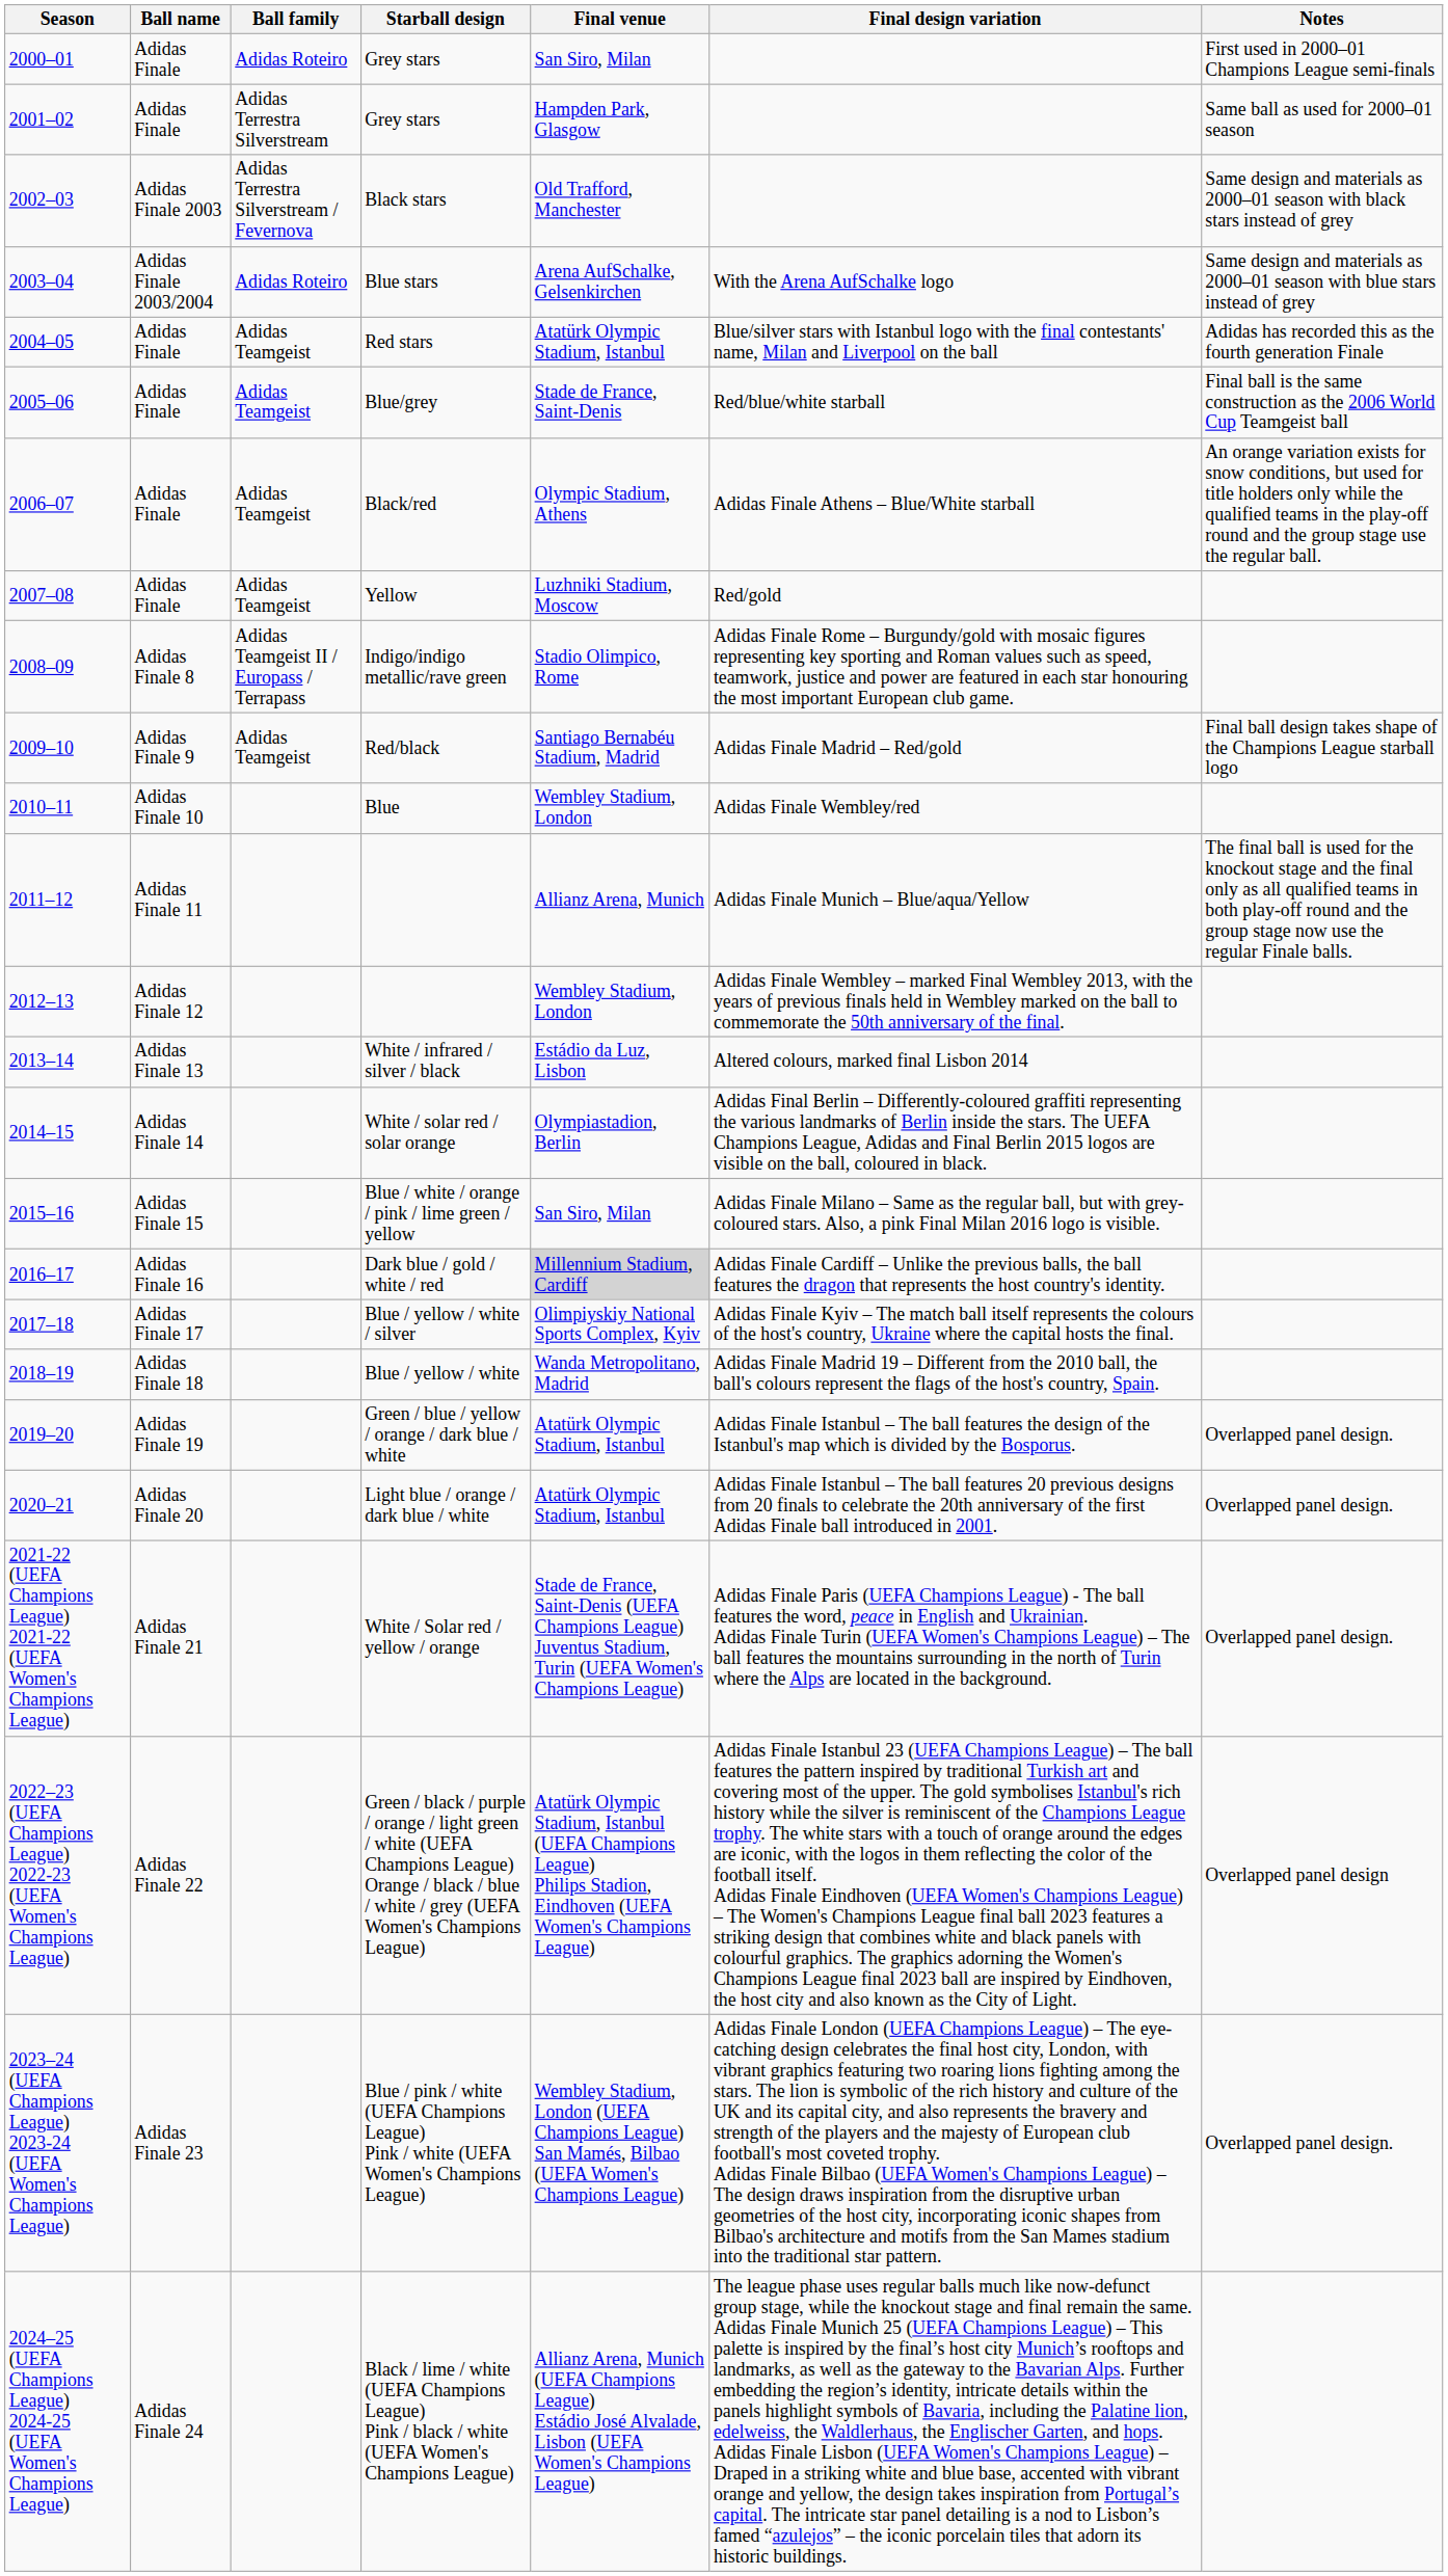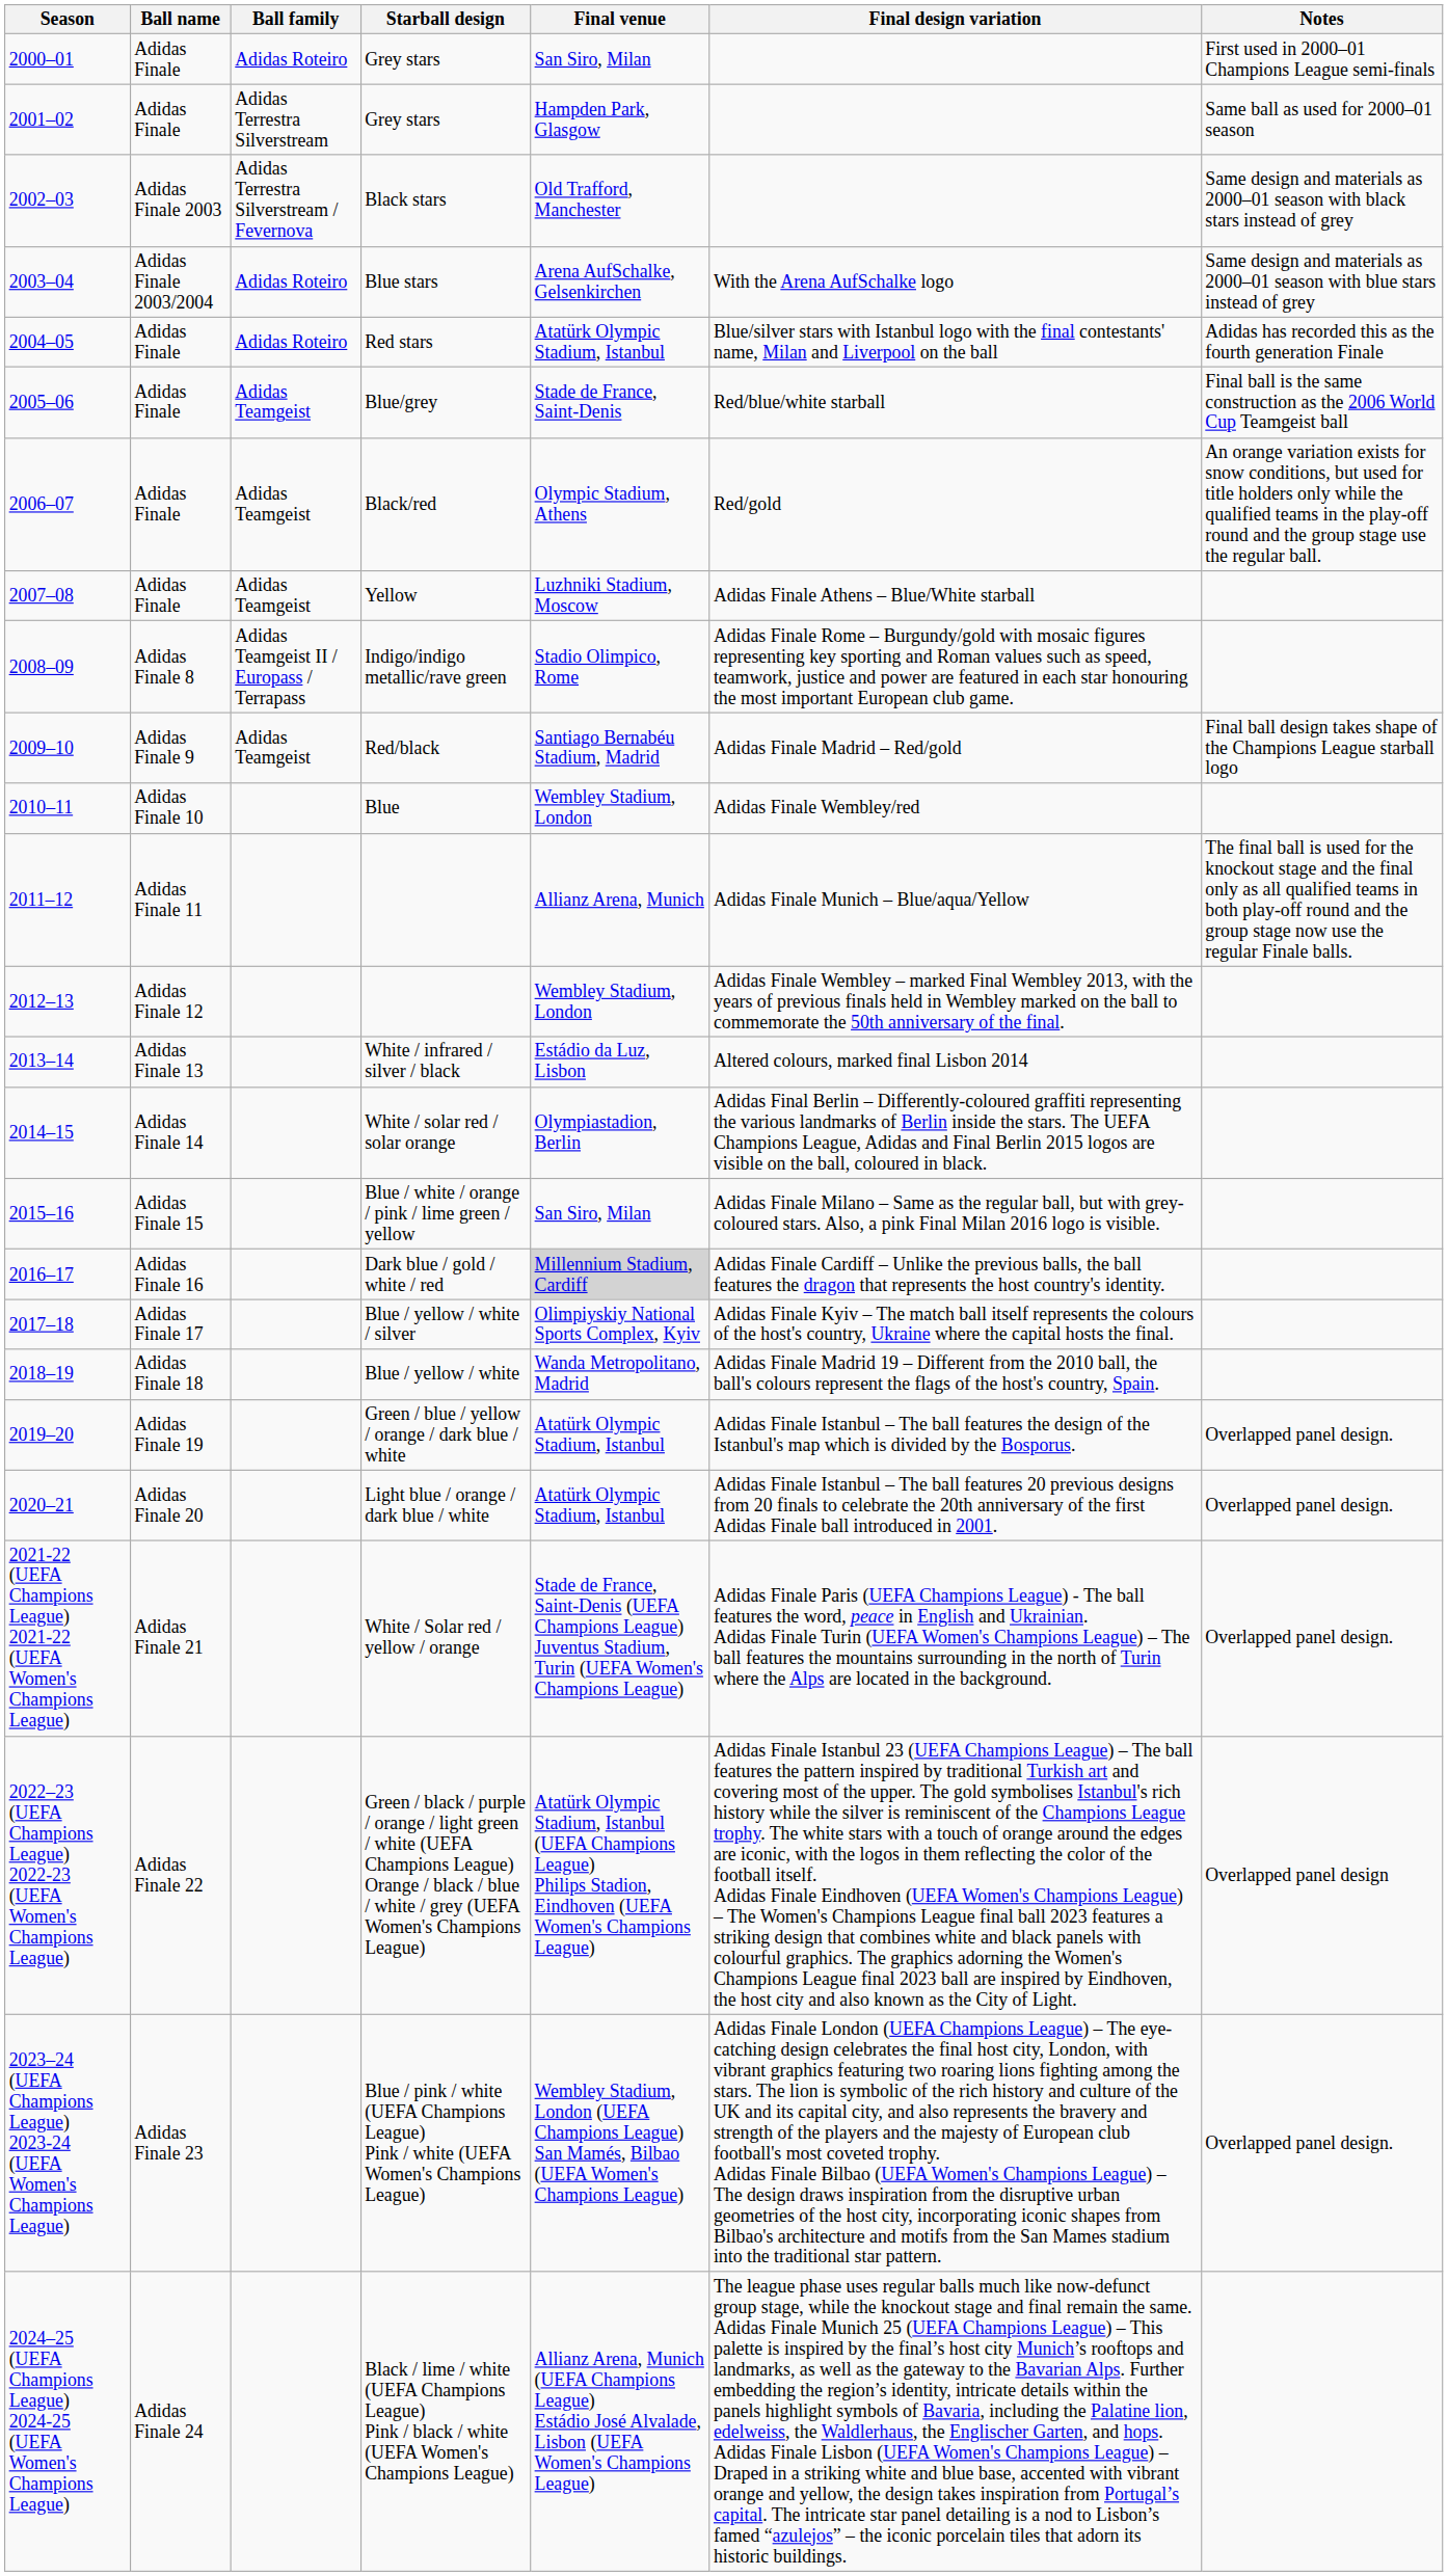Red stars | Ball family: Adidas Teamgeist -> Adidas Roteiro
Black/red | Final design variation: Adidas Finale Athens – Blue/White starball -> Red/gold
Yellow | Final design variation: Red/gold -> Adidas Finale Athens – Blue/White starball
